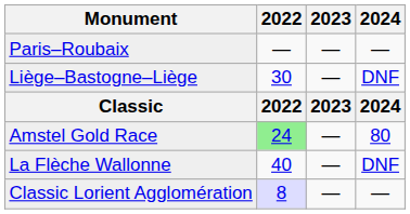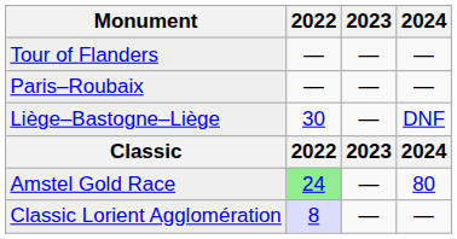+ row: Tour of Flanders | — | — | —
- row: La Flèche Wallonne | 40 | — | DNF
